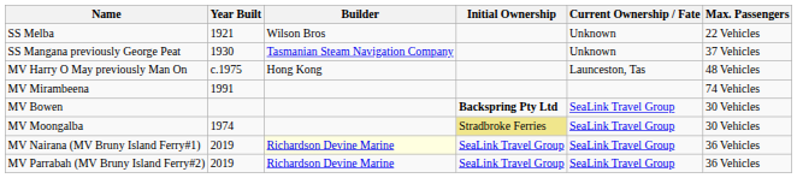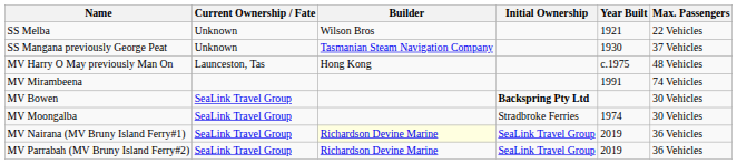columns swapped: Year Built <-> Current Ownership / Fate
MV Moongalba | Initial Ownership: khaki background -> no background
